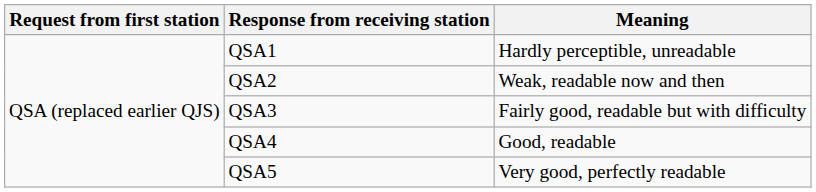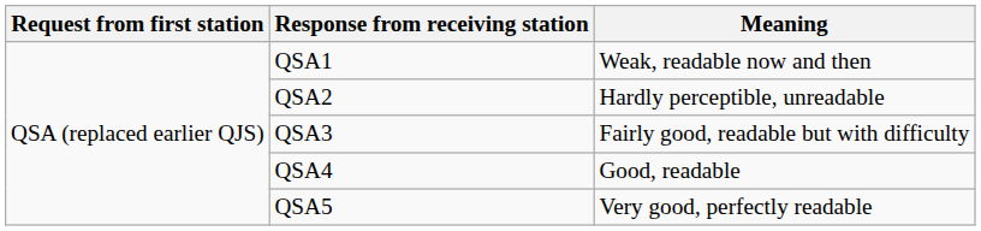QSA1 | Meaning: Hardly perceptible, unreadable -> Weak, readable now and then
QSA2 | Meaning: Weak, readable now and then -> Hardly perceptible, unreadable
